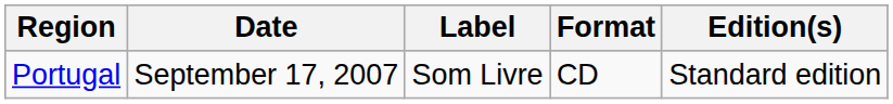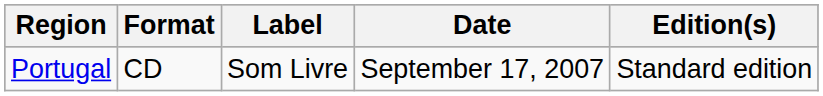columns swapped: Date <-> Format
